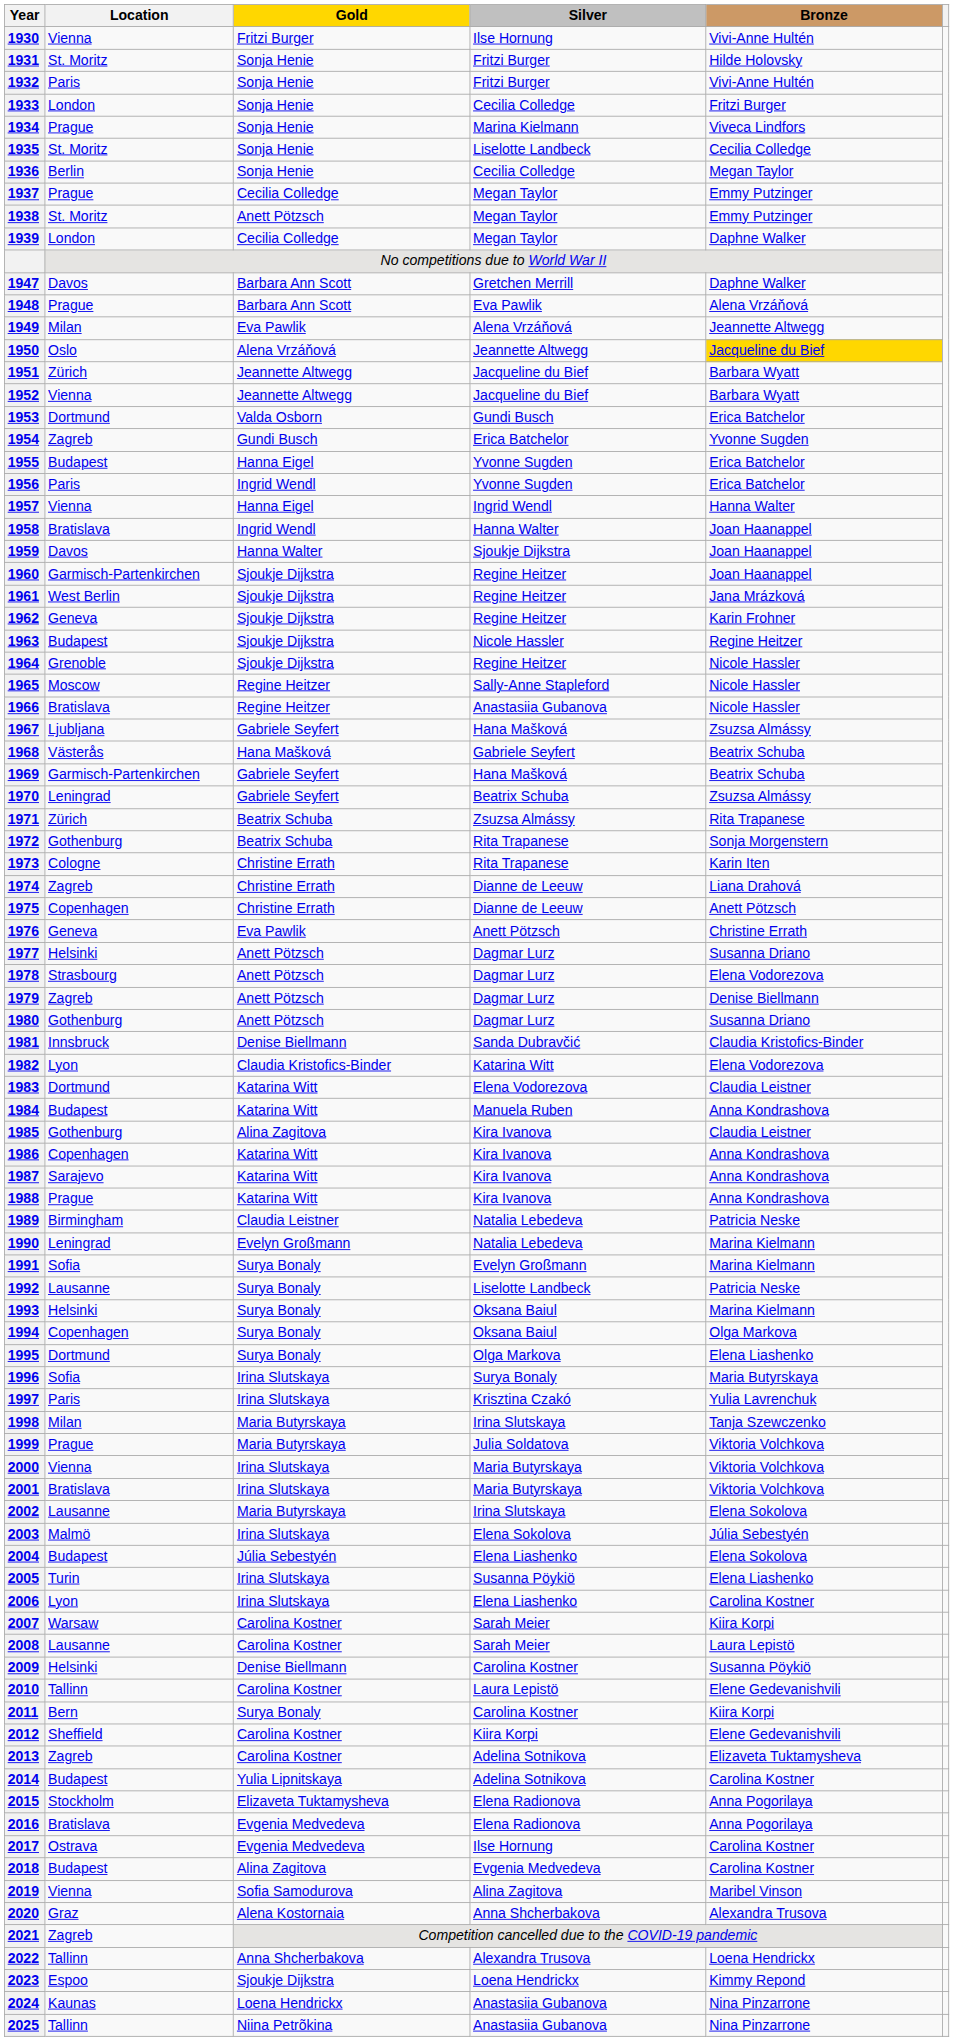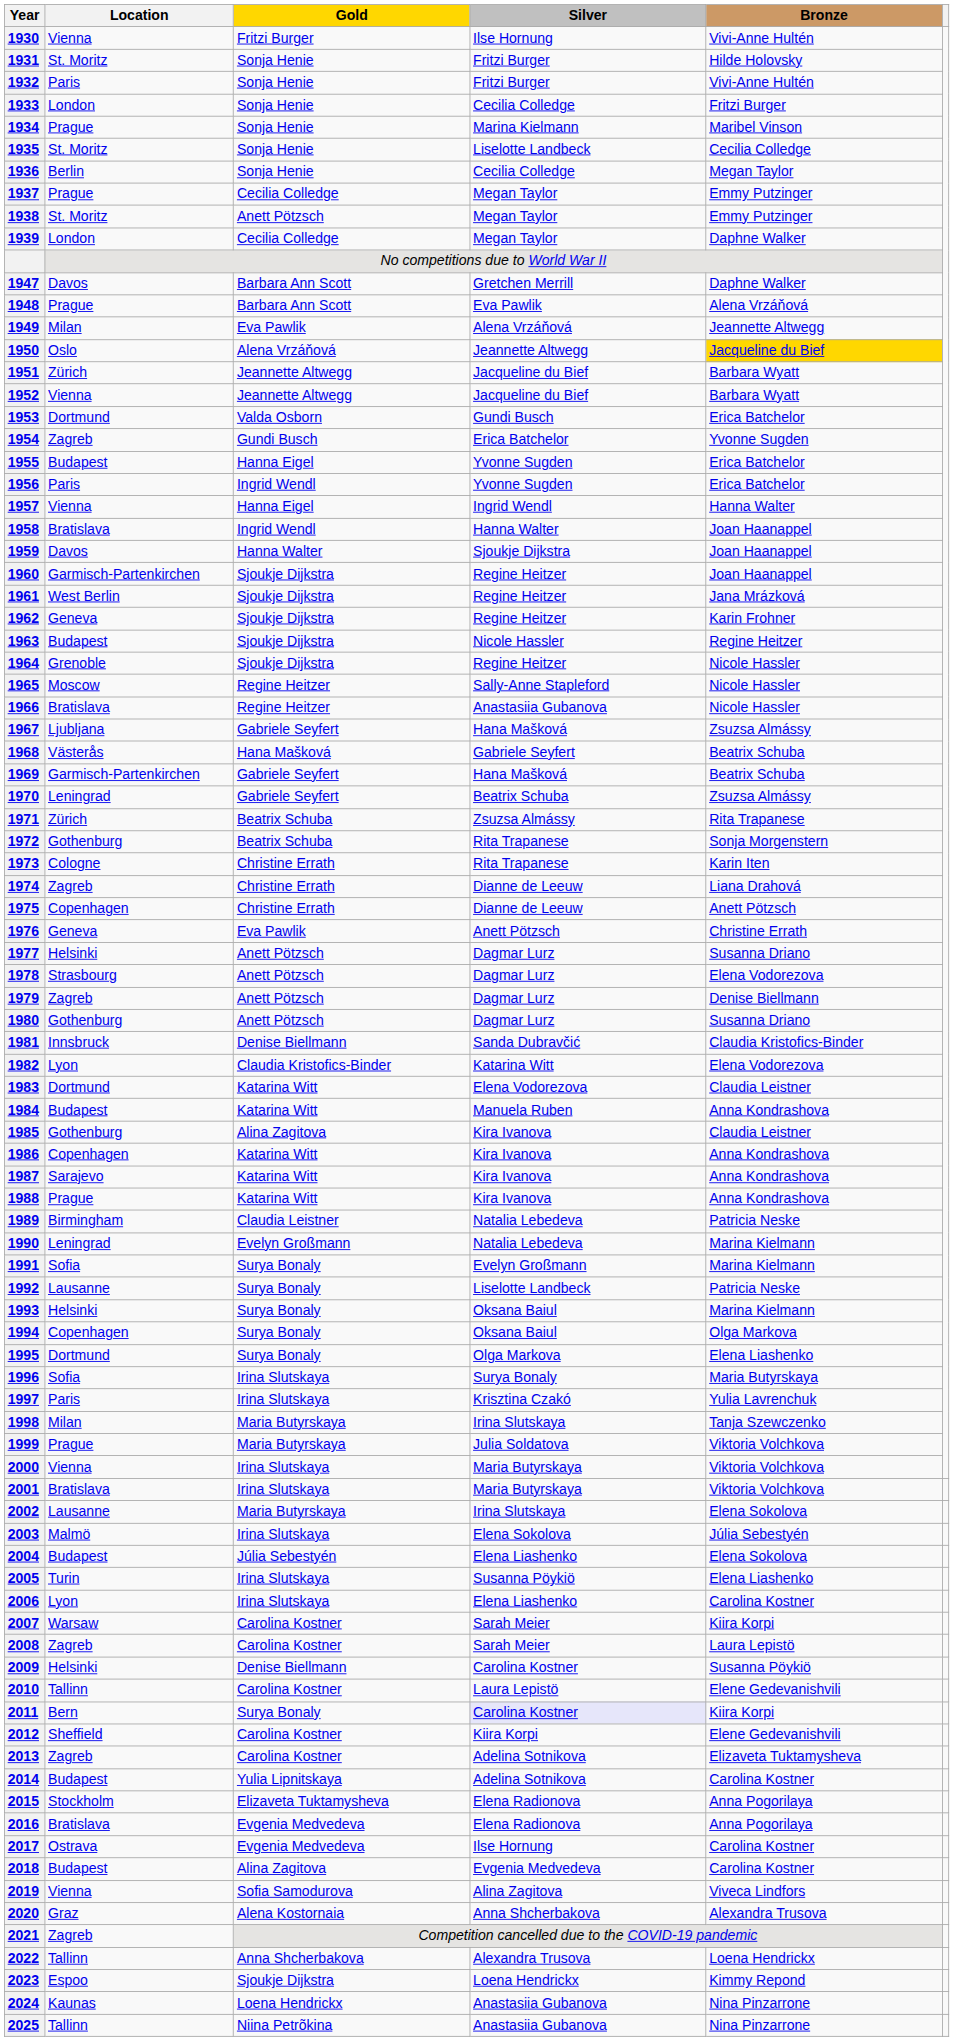1934 | Bronze: Viveca Lindfors -> Maribel Vinson
2008 | Location: Lausanne -> Zagreb
2011 | Silver: no background -> lavender background
2019 | Bronze: Maribel Vinson -> Viveca Lindfors
